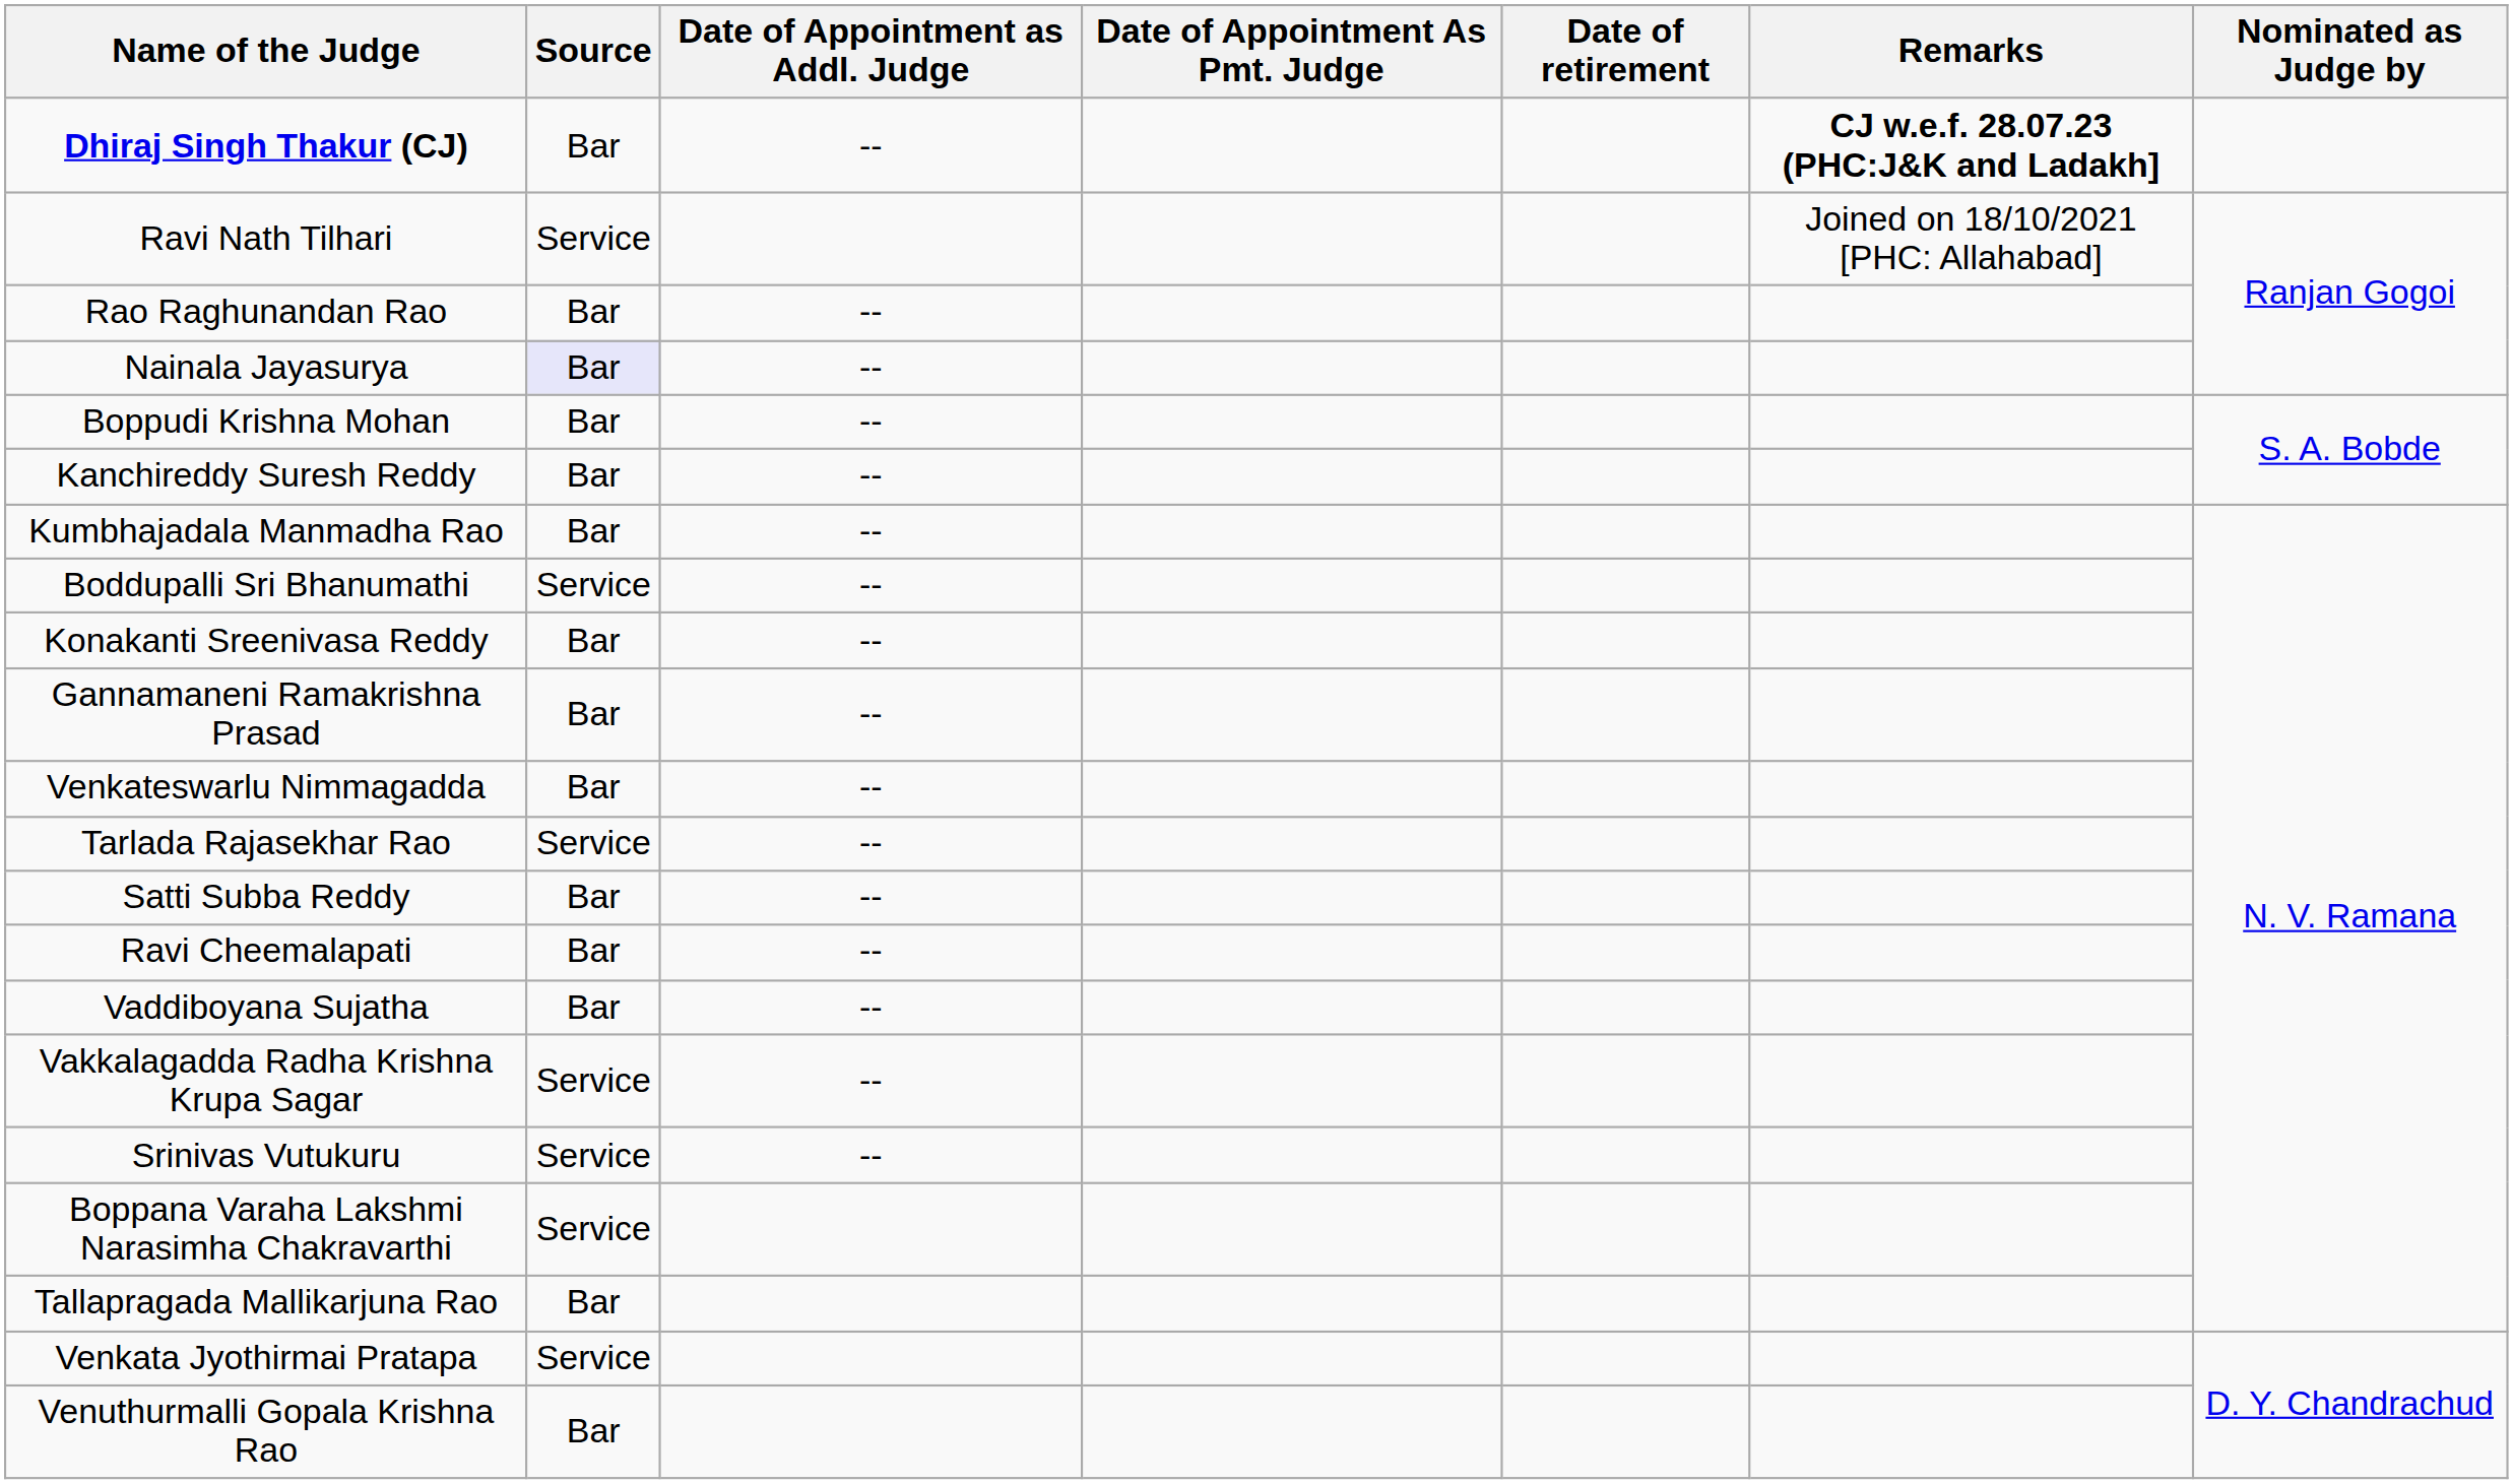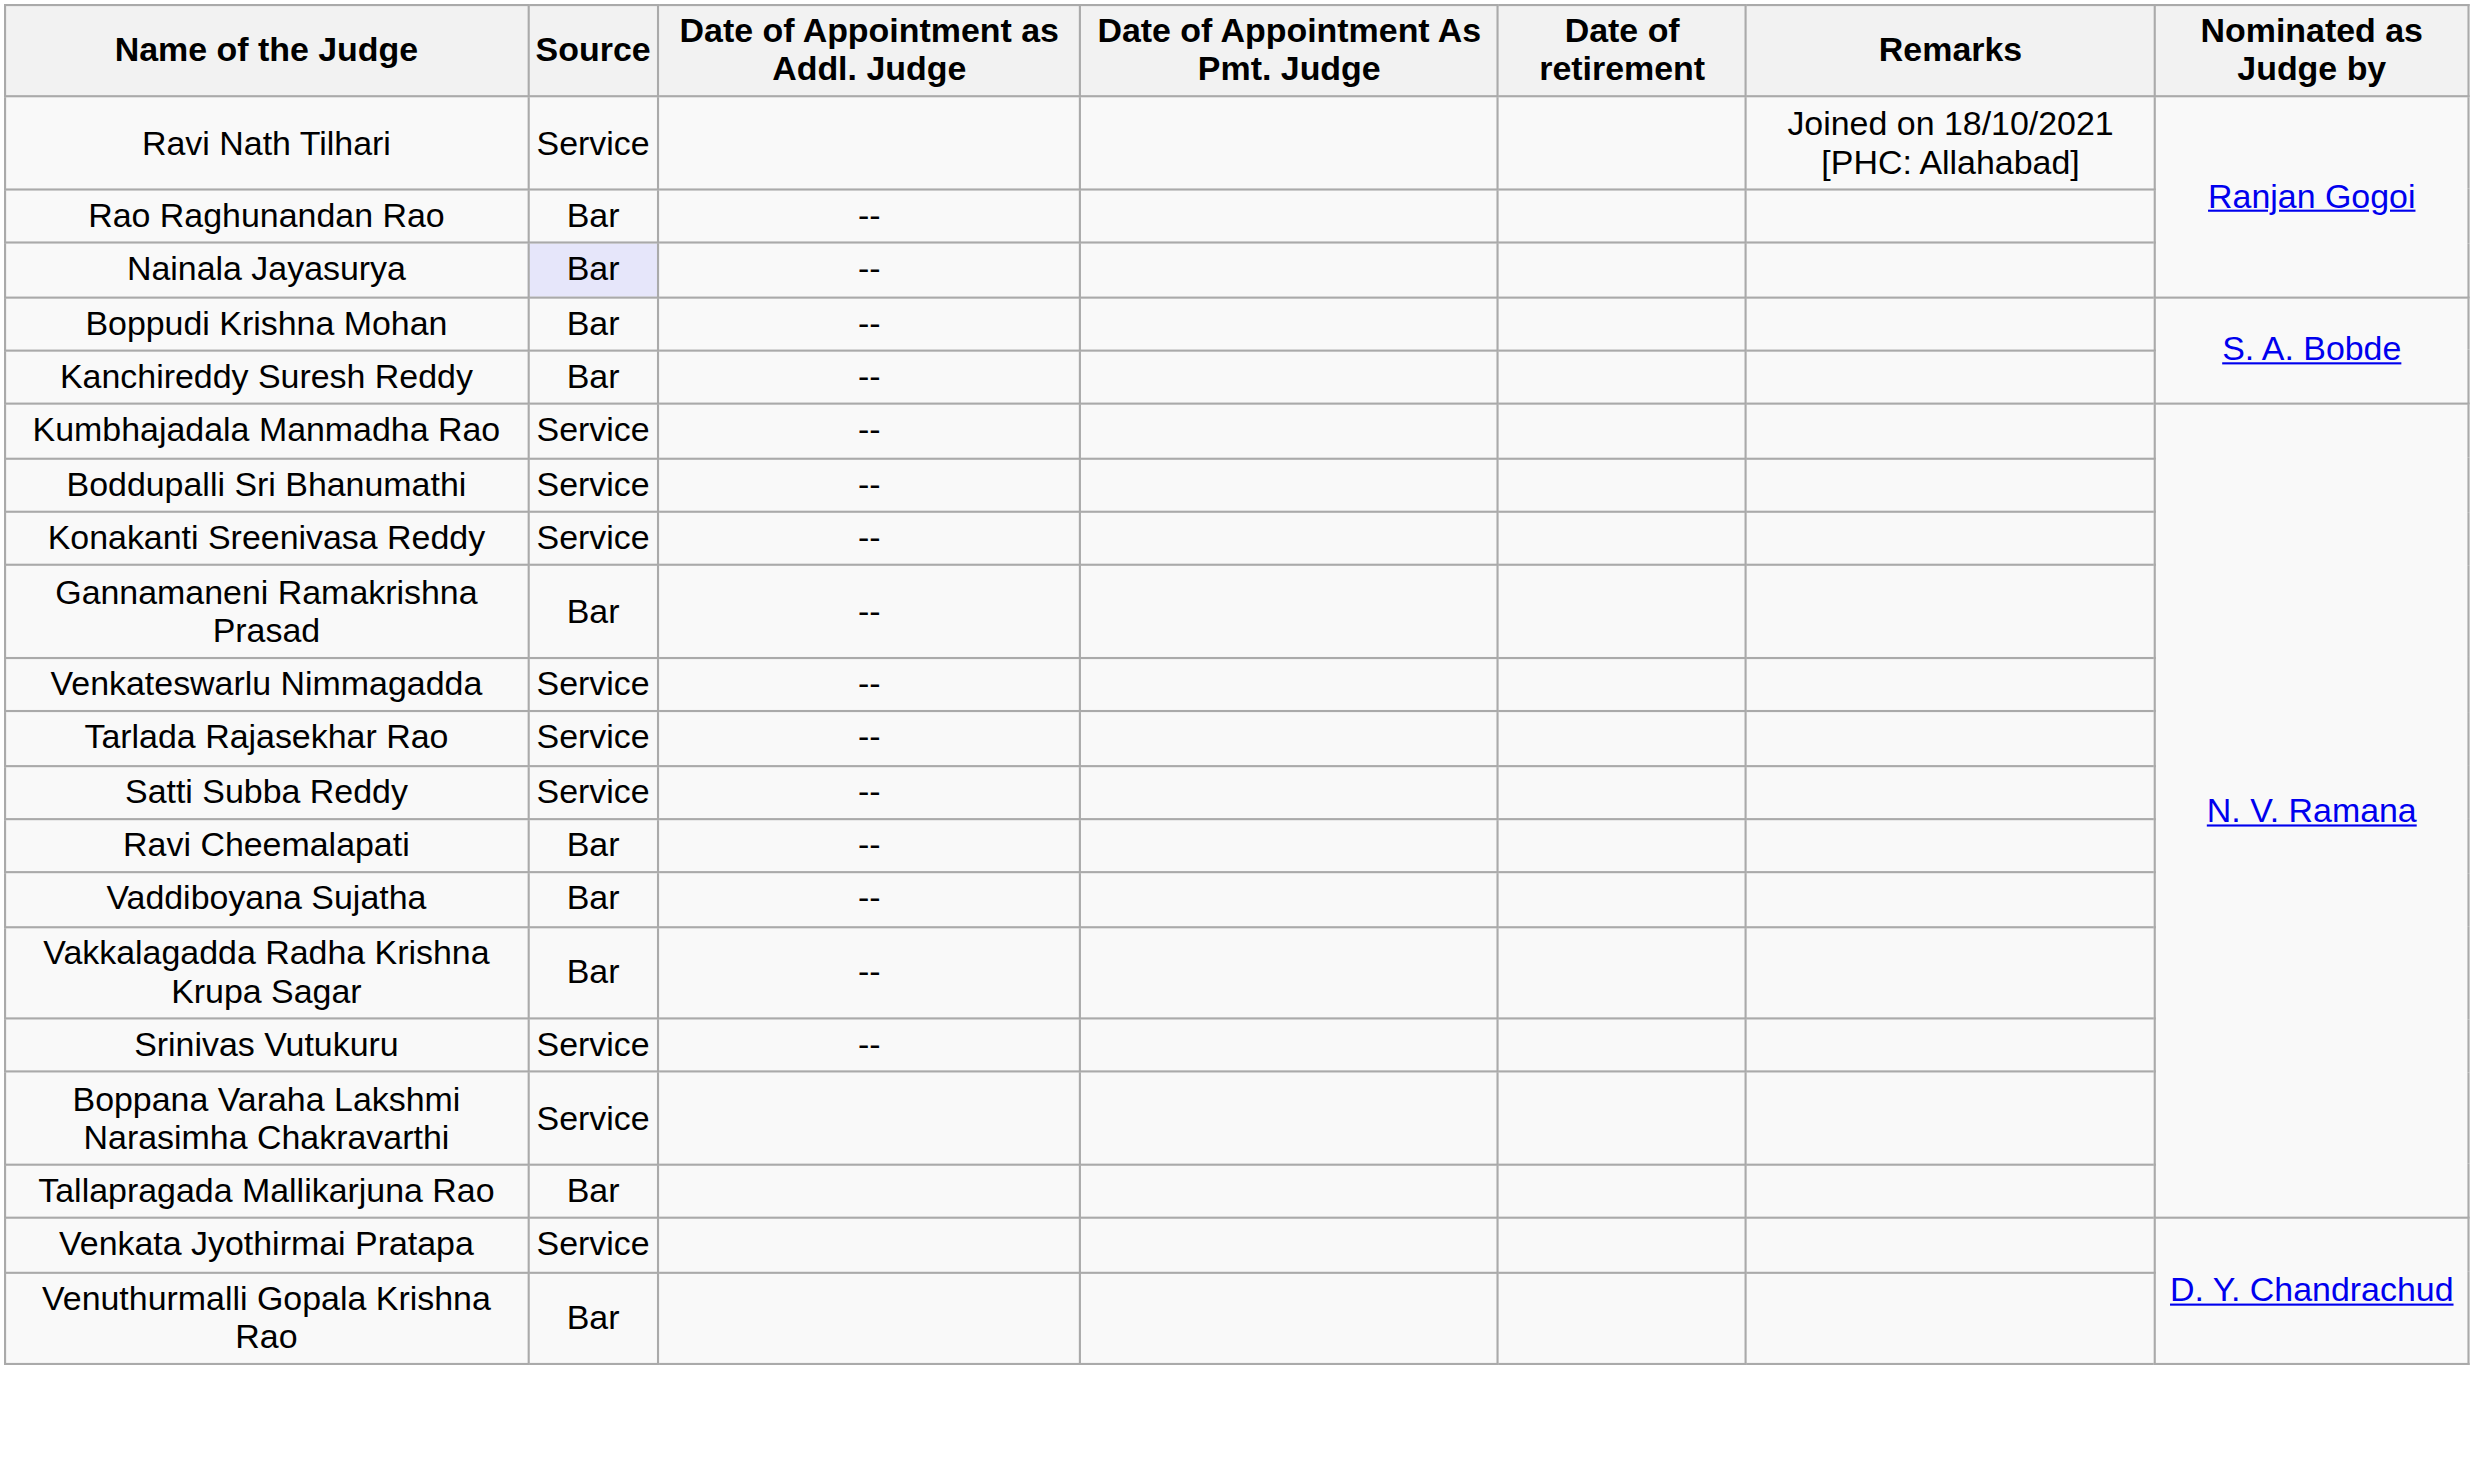- row: Dhiraj Singh Thakur (CJ) | Bar | -- | CJ w.e.f. 28.07.23 (PHC:J&K and Ladakh]
Kumbhajadala Manmadha Rao | Source: Bar -> Service
Konakanti Sreenivasa Reddy | Source: Bar -> Service
Venkateswarlu Nimmagadda | Source: Bar -> Service
Satti Subba Reddy | Source: Bar -> Service
Vakkalagadda Radha Krishna Krupa Sagar | Source: Service -> Bar
